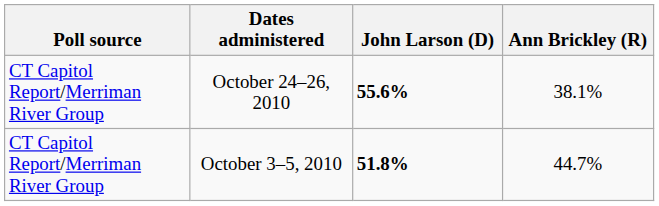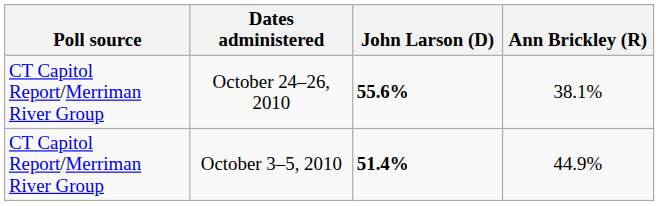October 3–5, 2010 | John Larson (D): 51.8% -> 51.4%
October 3–5, 2010 | Ann Brickley (R): 44.7% -> 44.9%
